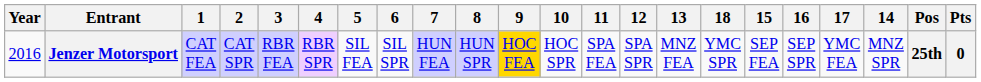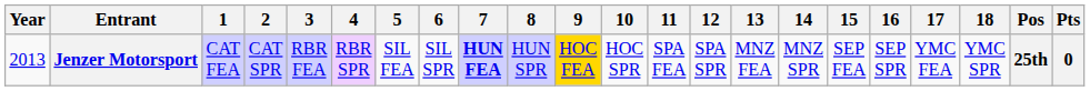columns swapped: 14 <-> 18
Jenzer Motorsport | Year: 2016 -> 2013
Jenzer Motorsport | 7: normal -> bold
